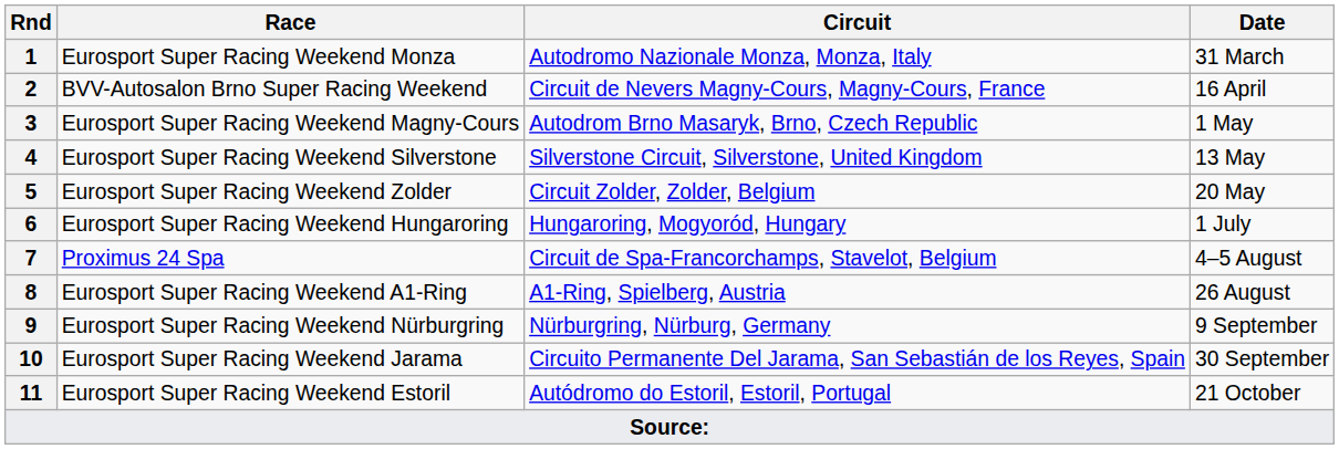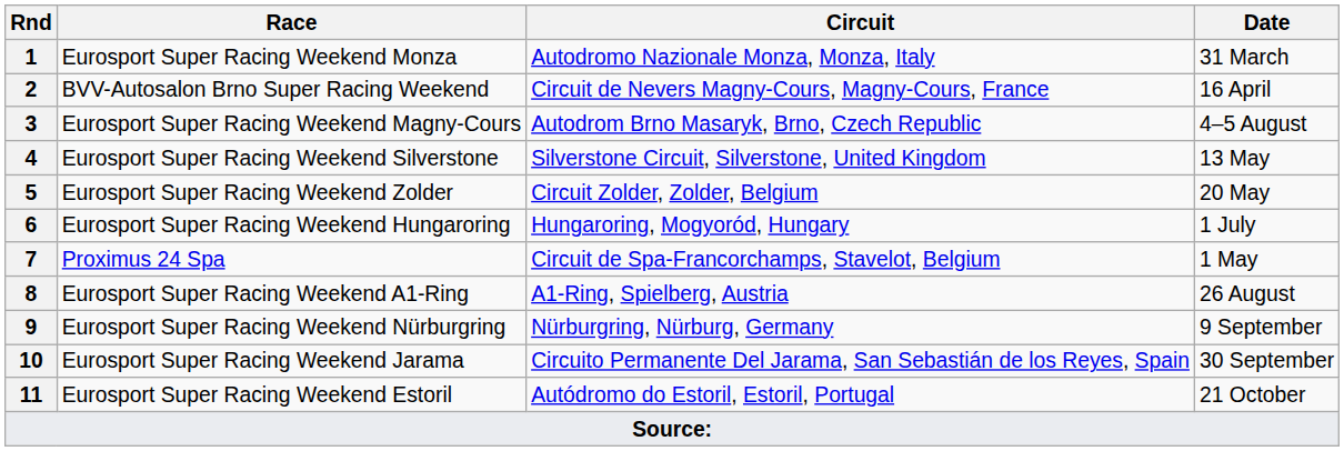3 | Date: 1 May -> 4–5 August
7 | Date: 4–5 August -> 1 May
